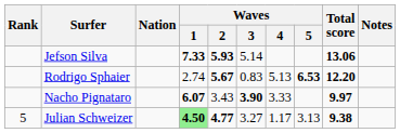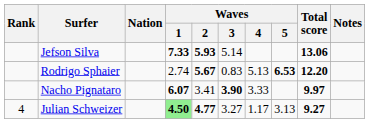Nacho Pignataro | Waves / 2: 3.43 -> 3.41
Julian Schweizer | Rank: 5 -> 4
Julian Schweizer | Total score: 9.38 -> 9.27
